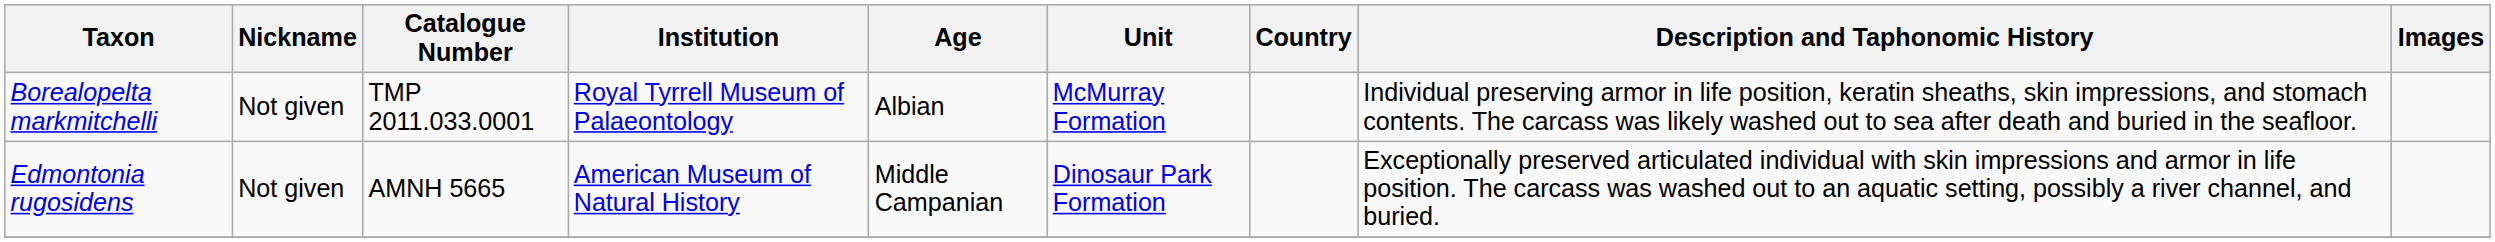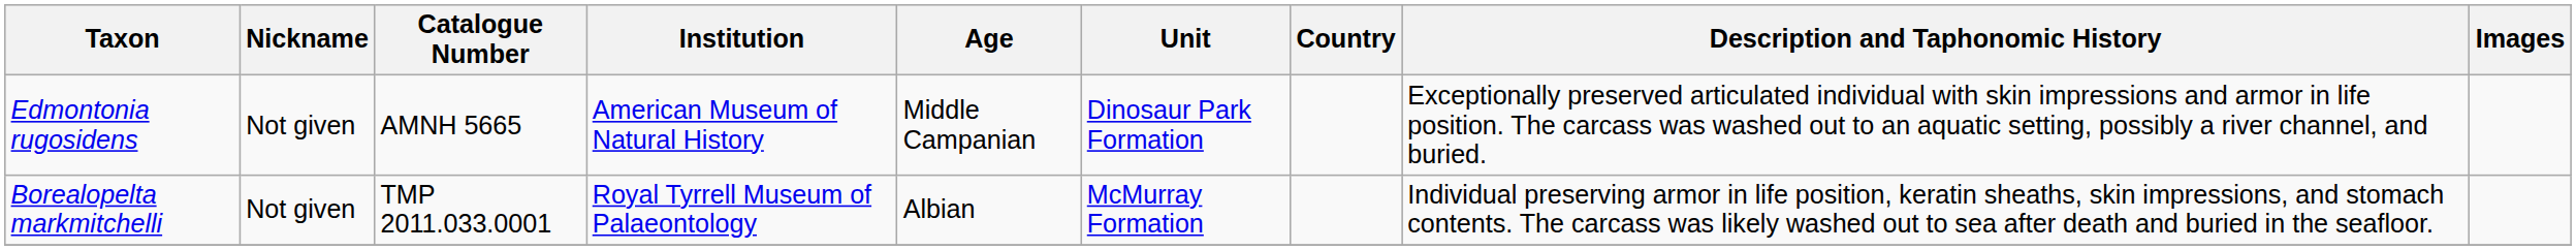rows swapped: Borealopelta markmitchelli <-> Edmontonia rugosidens
